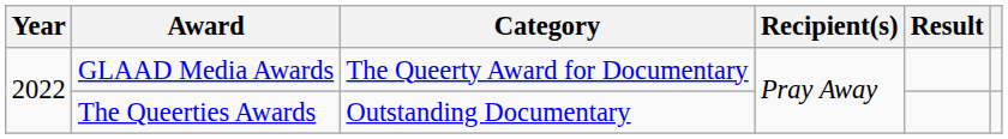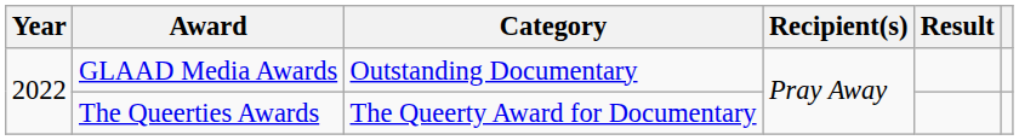GLAAD Media Awards | Category: The Queerty Award for Documentary -> Outstanding Documentary
The Queerties Awards | Category: Outstanding Documentary -> The Queerty Award for Documentary
